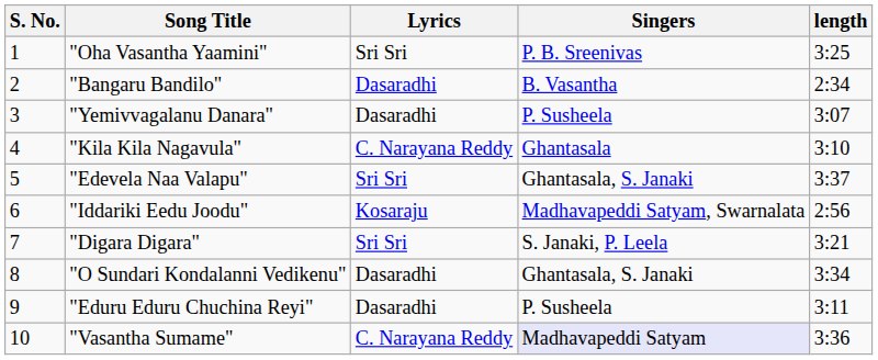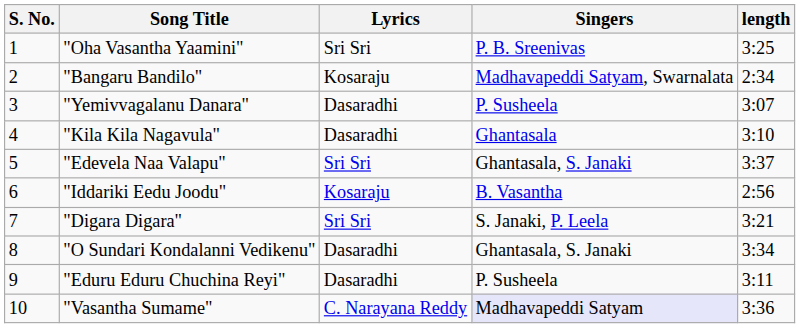"Bangaru Bandilo" | Lyrics: Dasaradhi -> Kosaraju
"Bangaru Bandilo" | Singers: B. Vasantha -> Madhavapeddi Satyam, Swarnalata
"Kila Kila Nagavula" | Lyrics: C. Narayana Reddy -> Dasaradhi
"Iddariki Eedu Joodu" | Singers: Madhavapeddi Satyam, Swarnalata -> B. Vasantha
